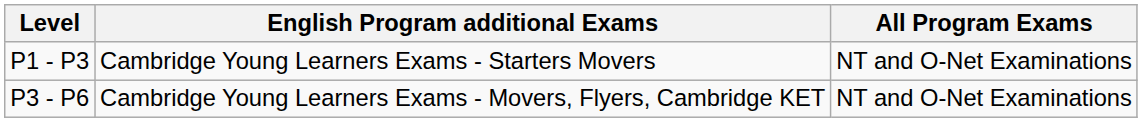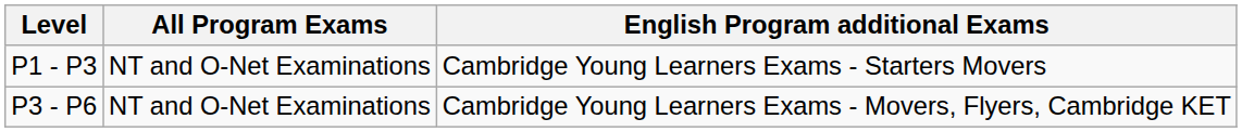columns swapped: All Program Exams <-> English Program additional Exams
